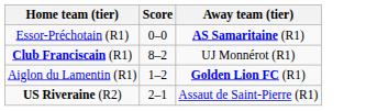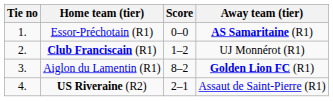+ column: Tie no | 1. | 2. | 3. | 4.
Club Franciscain (R1) | Score: 8–2 -> 1–2
Aiglon du Lamentin (R1) | Score: 1–2 -> 8–2
